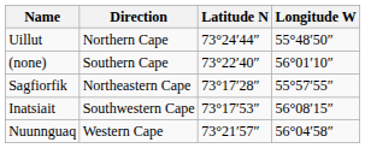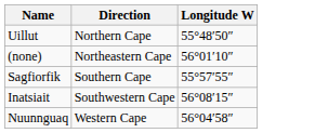- column: Latitude N | 73°24′44″ | 73°22′40″ | 73°17′28″ | 73°17′53″ | 73°21′57″
(none) | Direction: Southern Cape -> Northeastern Cape
Sagfiorfik | Direction: Northeastern Cape -> Southern Cape
